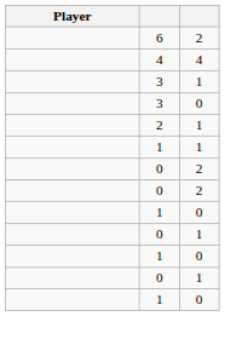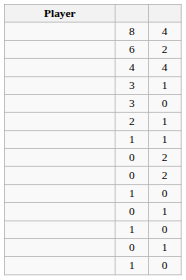+ row: 8 | 4
